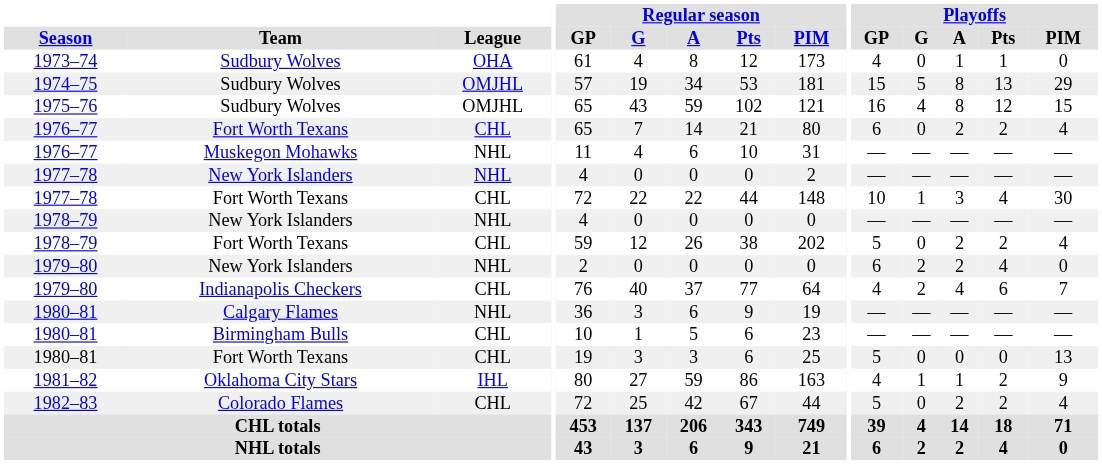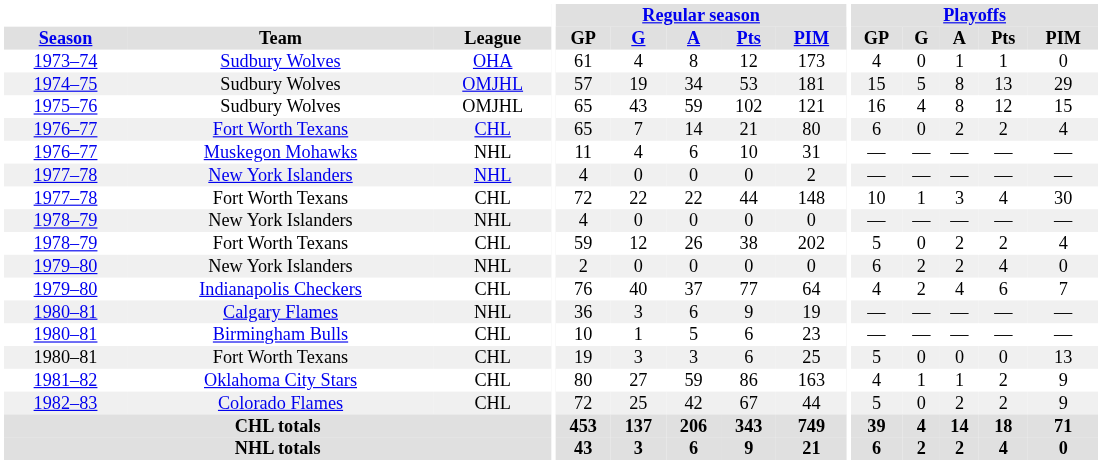1981–82 | League: IHL -> CHL
1982–83 | Playoffs / PIM: 4 -> 9
